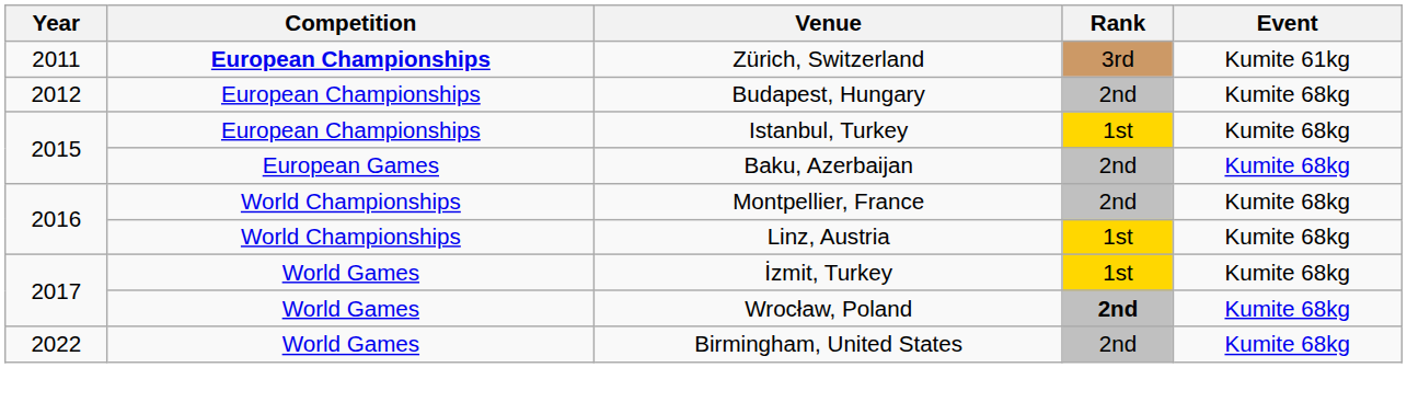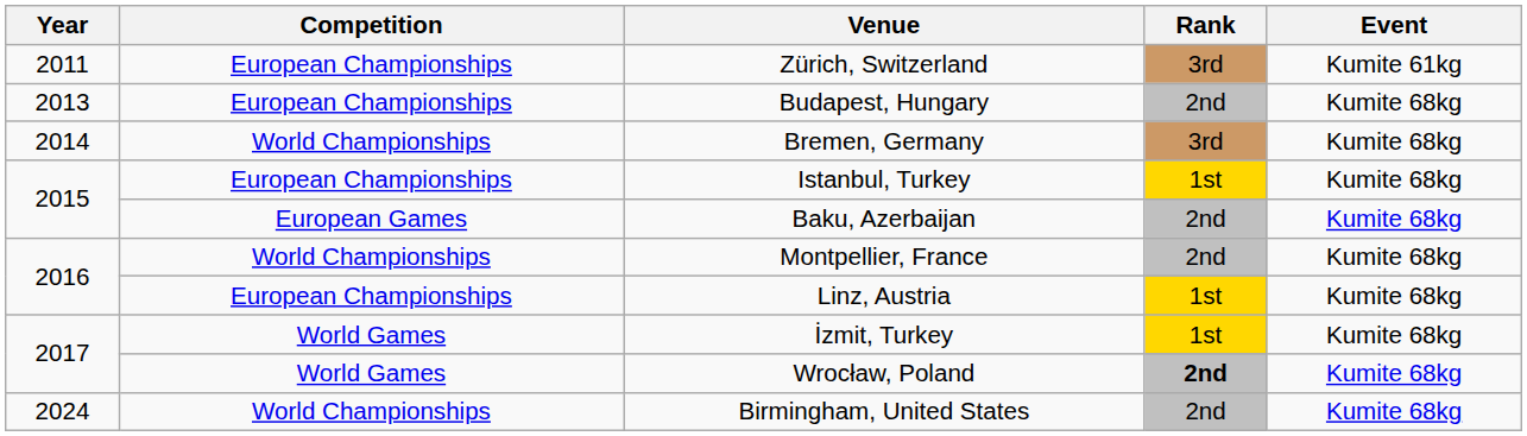Zürich, Switzerland | Competition: bold -> normal
Budapest, Hungary | Year: 2012 -> 2013
+ row: 2014 | World Championships | Bremen, Germany | 3rd | Kumite 68kg
Linz, Austria | Competition: World Championships -> European Championships
Birmingham, United States | Year: 2022 -> 2024
Birmingham, United States | Competition: World Games -> World Championships
